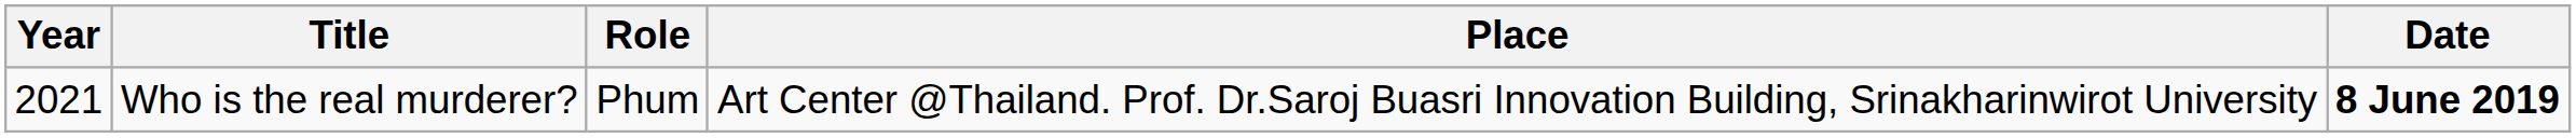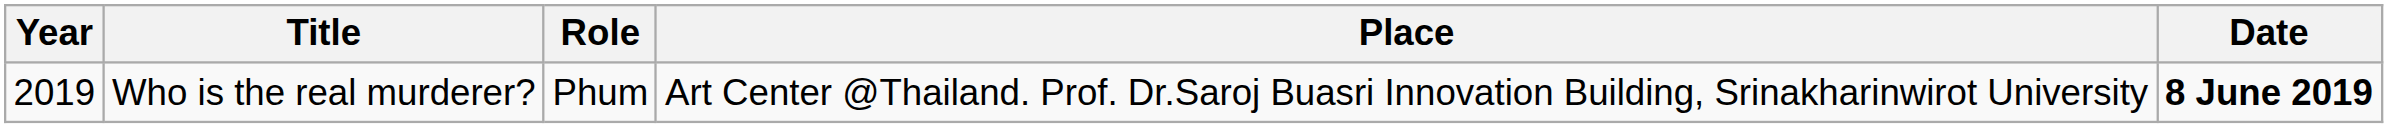Who is the real murderer? | Year: 2021 -> 2019
